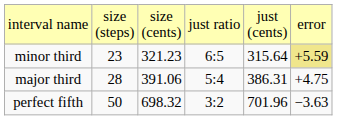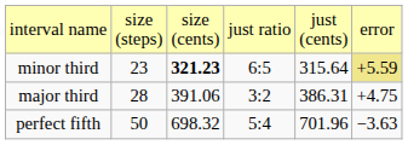minor third | column 3: normal -> bold
major third | column 4: 5:4 -> 3:2
perfect fifth | column 4: 3:2 -> 5:4
